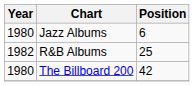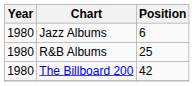R&B Albums | Year: 1982 -> 1980
